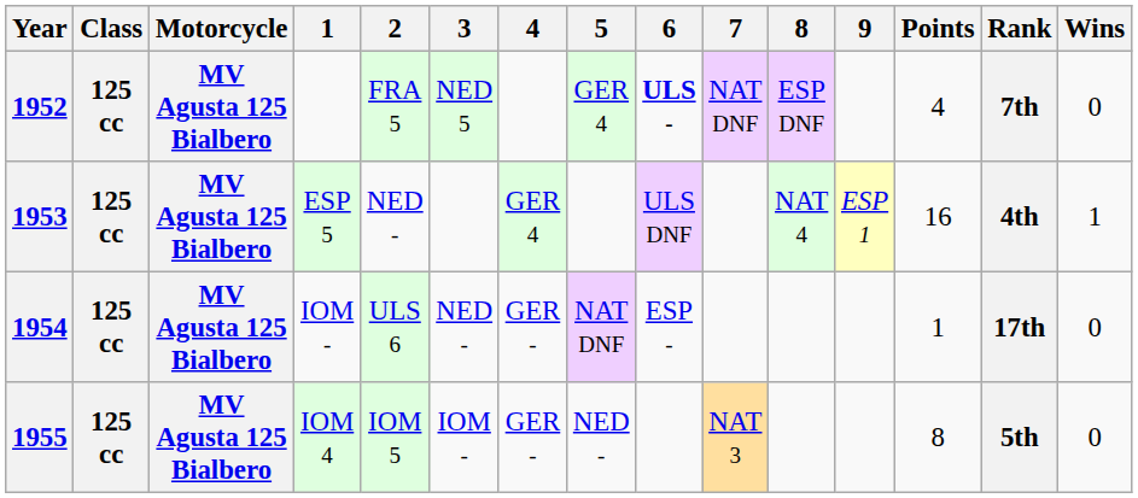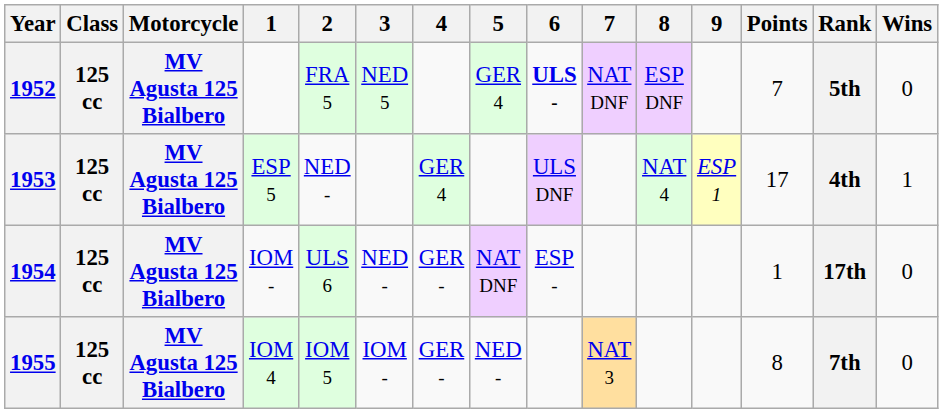1952 | Points: 4 -> 7
1952 | Rank: 7th -> 5th
1953 | Points: 16 -> 17
1955 | Rank: 5th -> 7th
